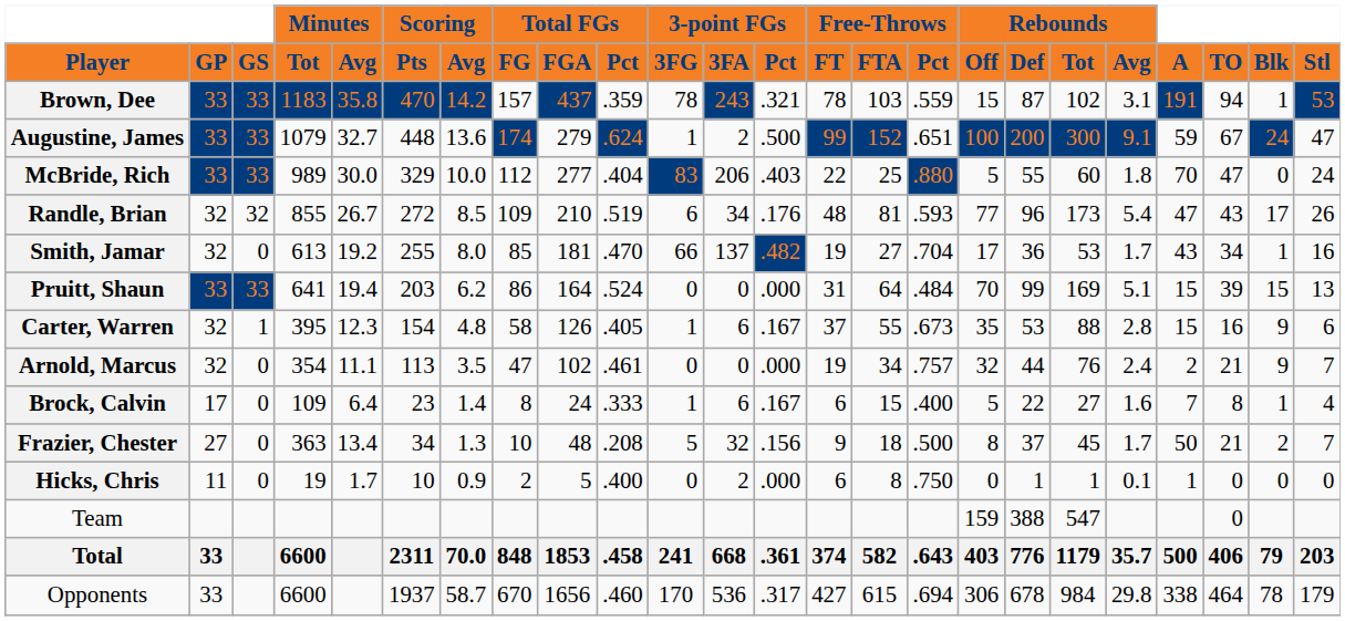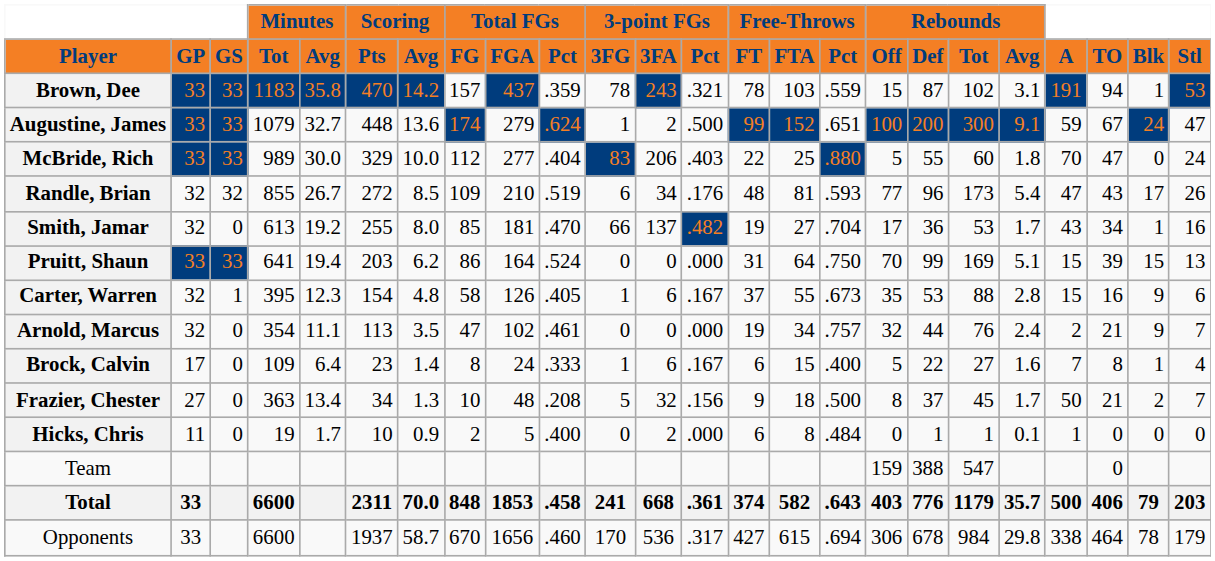Pruitt, Shaun | Free-Throws / Pct: .484 -> .750
Hicks, Chris | Free-Throws / Pct: .750 -> .484
